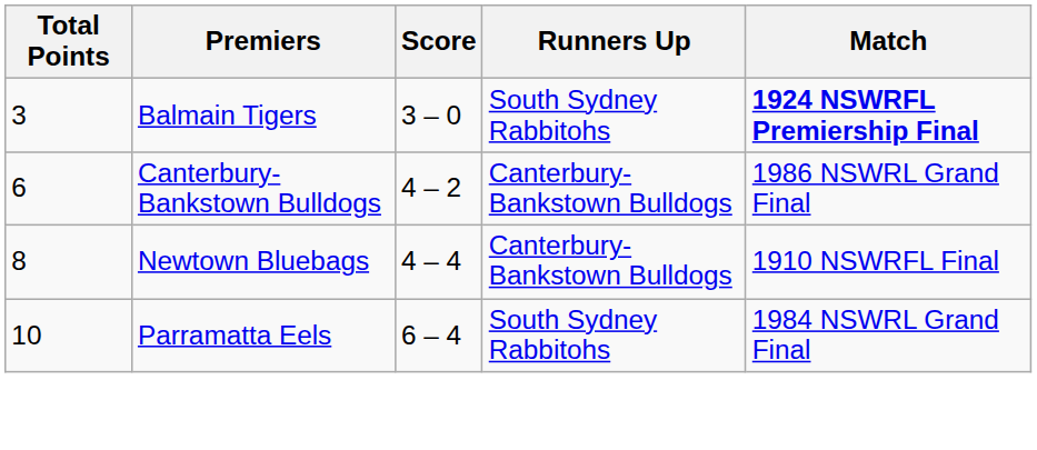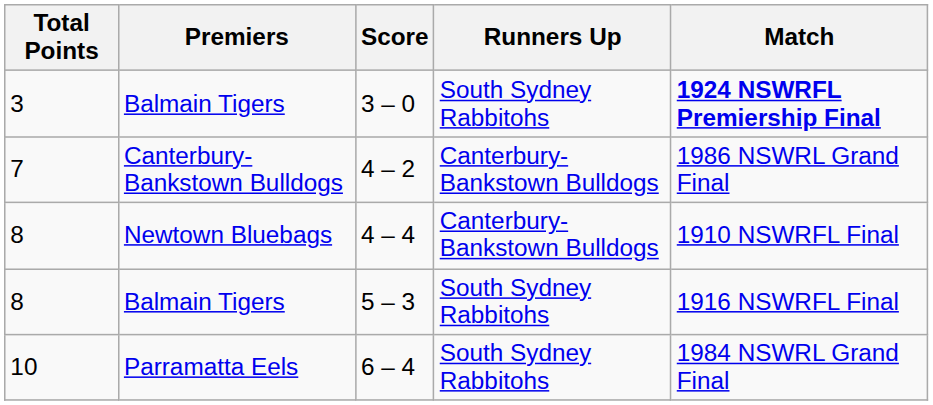4 – 2 | Total Points: 6 -> 7
+ row: 8 | Balmain Tigers | 5 – 3 | South Sydney Rabbitohs | 1916 NSWRFL Final
